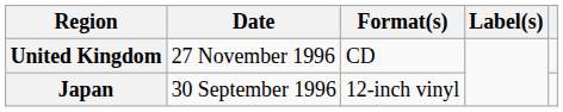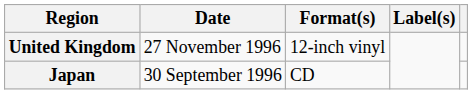United Kingdom | Format(s): CD -> 12-inch vinyl
Japan | Format(s): 12-inch vinyl -> CD
